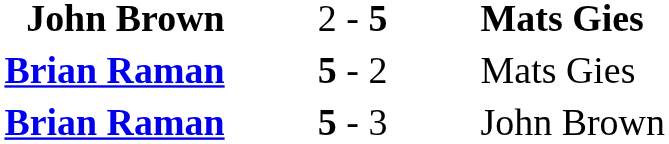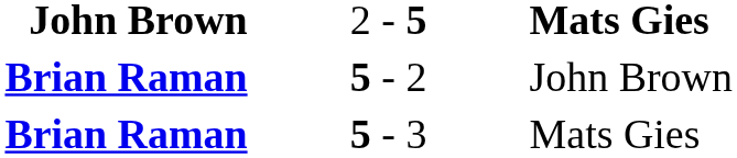5 - 2 | column 3: Mats Gies -> John Brown
5 - 3 | column 3: John Brown -> Mats Gies
